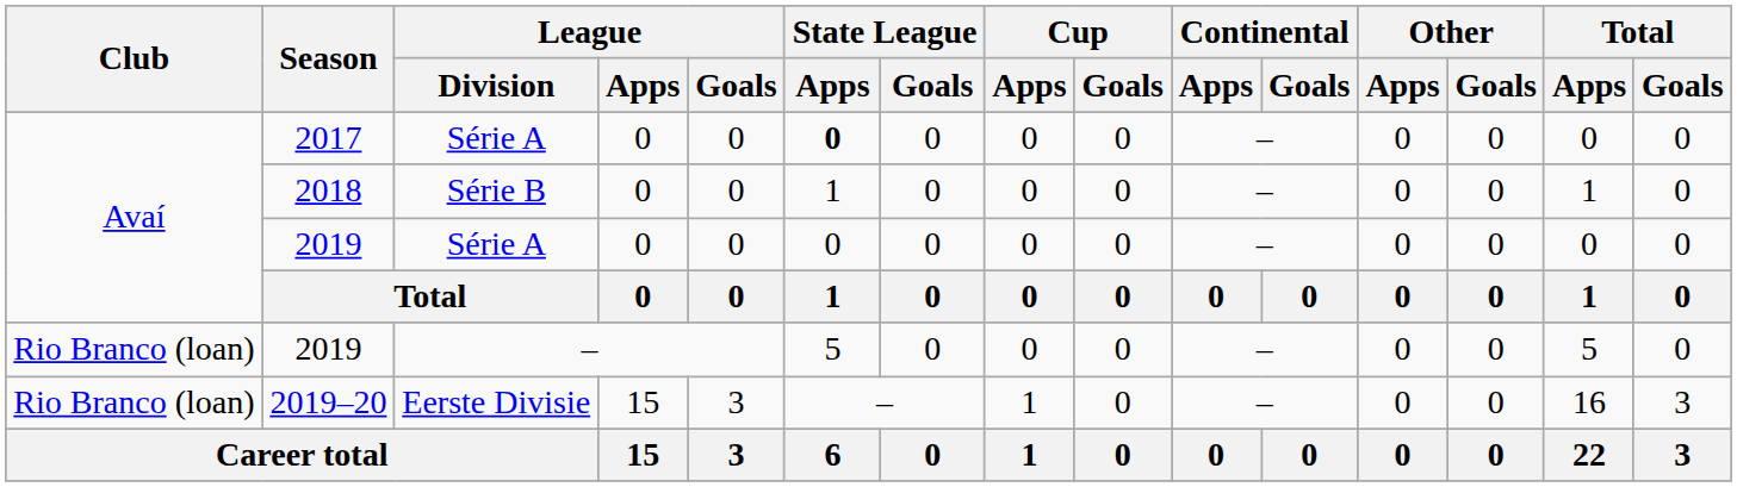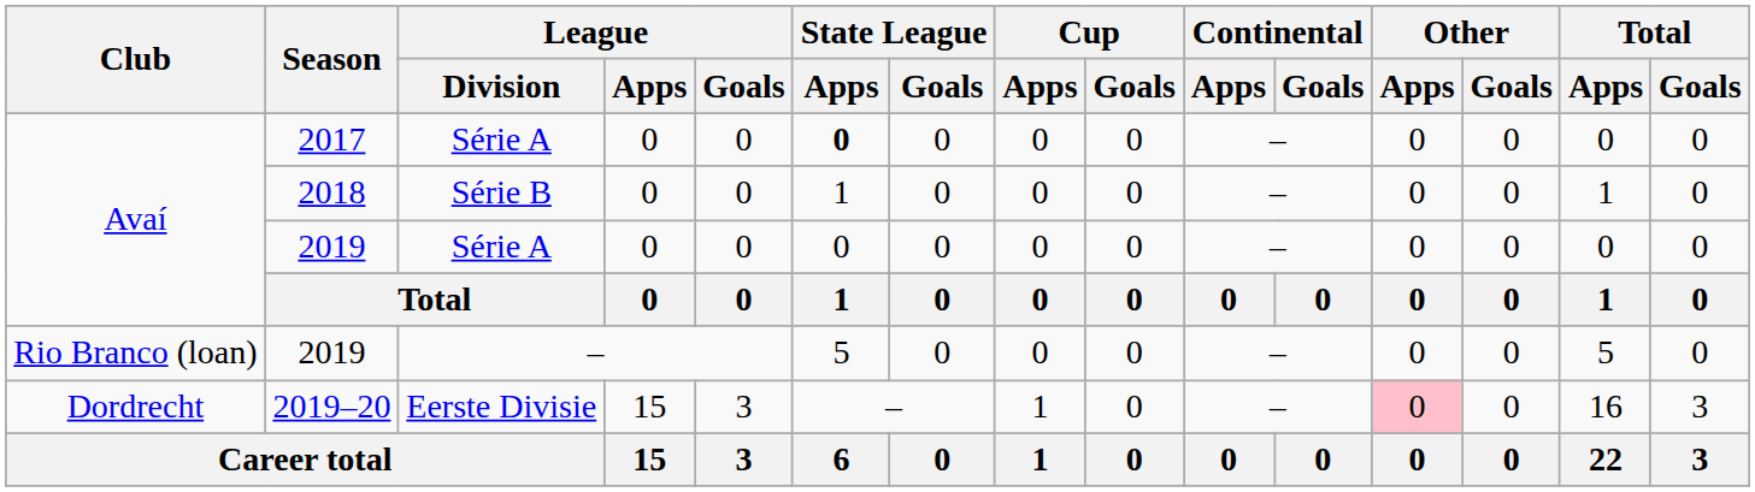2019–20 | Club: Rio Branco (loan) -> Dordrecht
2019–20 | Other / Apps: no background -> pink background
